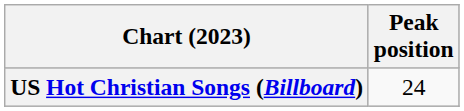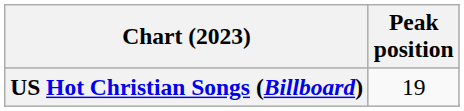US Hot Christian Songs (Billboard) | Peak position: 24 -> 19
